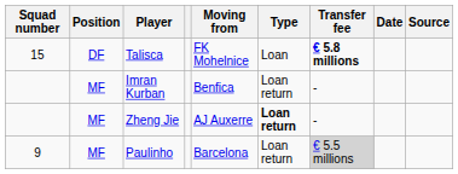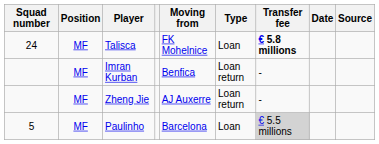Talisca | Squad number: 15 -> 24
Talisca | Position: DF -> MF
Zheng Jie | Type: bold -> normal
Paulinho | Squad number: 9 -> 5
Paulinho | Type: Loan return -> Loan
